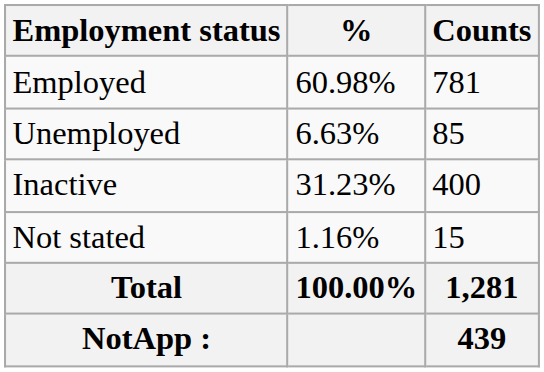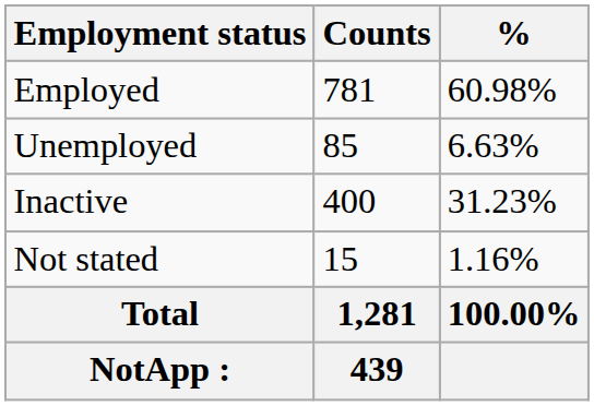columns swapped: Counts <-> %
